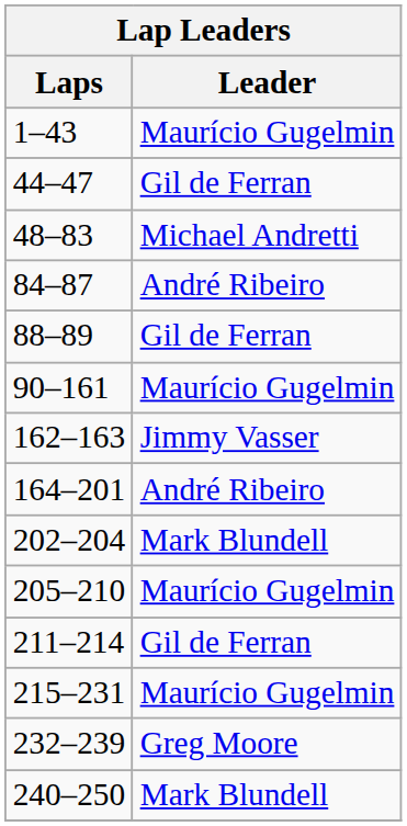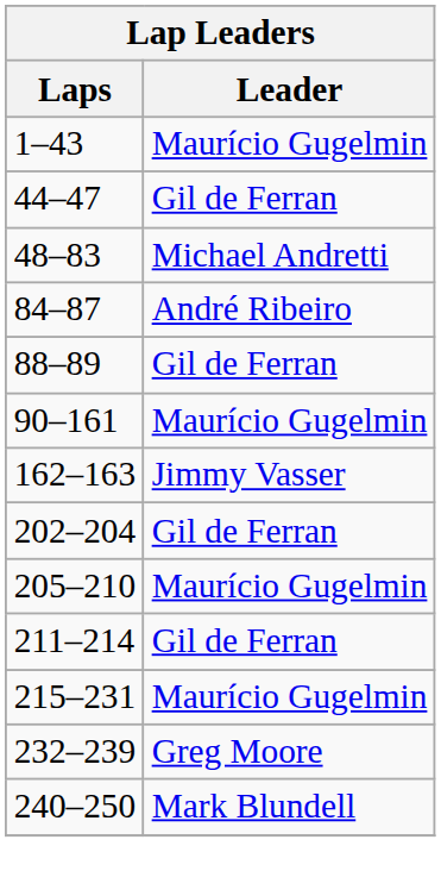- row: 164–201 | André Ribeiro
202–204 | Leader: Mark Blundell -> Gil de Ferran
